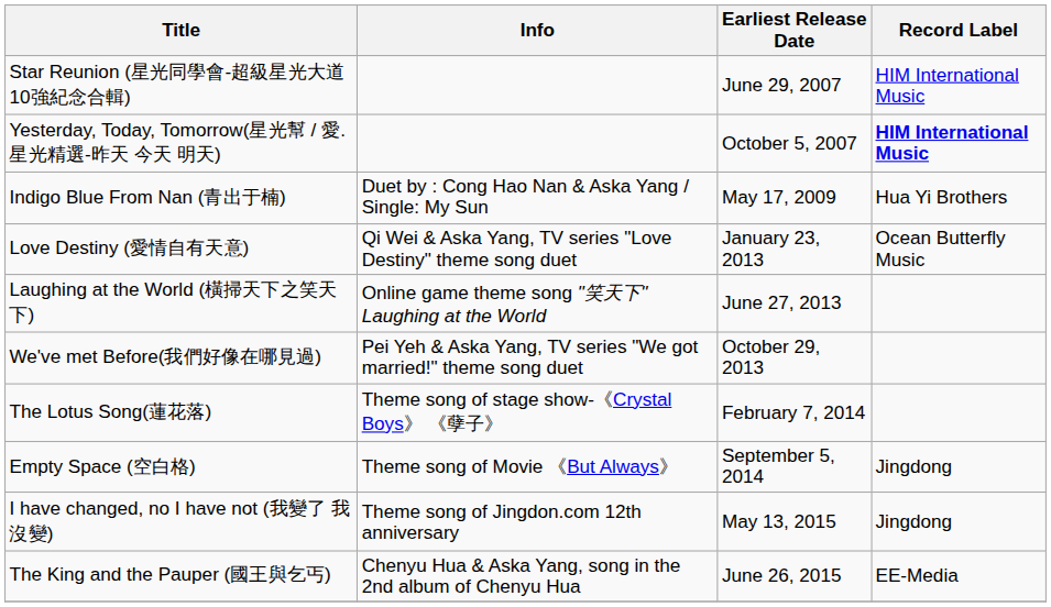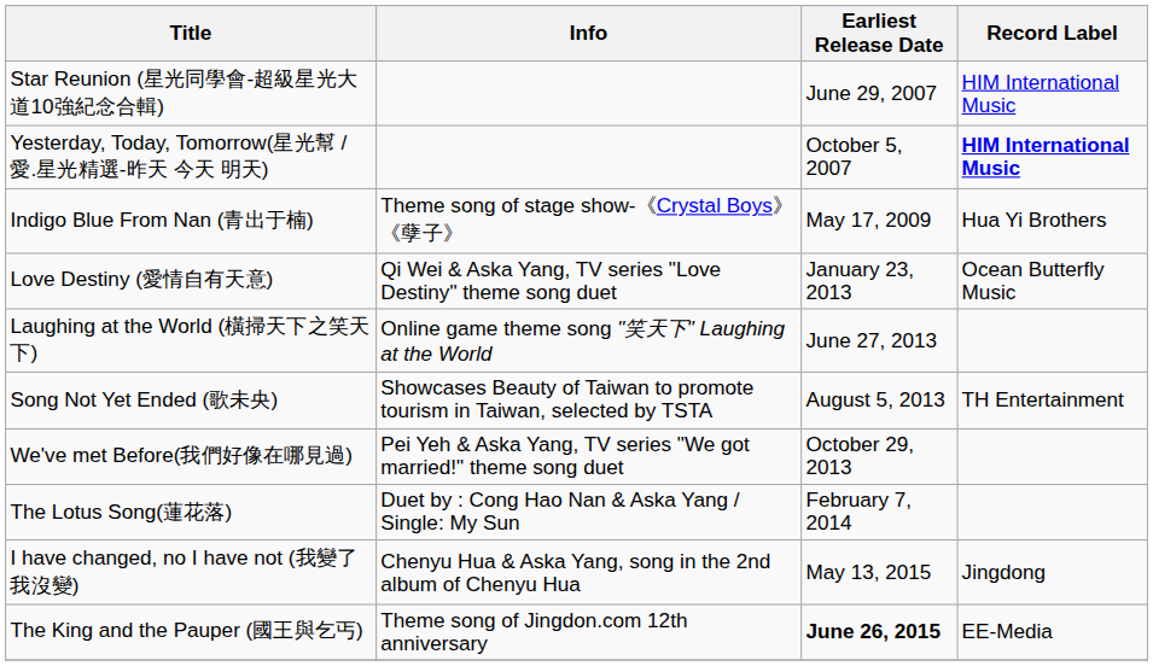Indigo Blue From Nan (青出于楠) | Info: Duet by : Cong Hao Nan & Aska Yang / Single: My Sun -> Theme song of stage show-《Crystal Boys》 《孽子》
+ row: Song Not Yet Ended (歌未央) | Showcases Beauty of Taiwan to promote tourism in Taiwan, selected by TSTA | August 5, 2013 | TH Entertainment
The Lotus Song(蓮花落) | Info: Theme song of stage show-《Crystal Boys》 《孽子》 -> Duet by : Cong Hao Nan & Aska Yang / Single: My Sun
- row: Empty Space (空白格) | Theme song of Movie 《But Always》 | September 5, 2014 | Jingdong
I have changed, no I have not (我變了 我沒變) | Info: Theme song of Jingdon.com 12th anniversary -> Chenyu Hua & Aska Yang, song in the 2nd album of Chenyu Hua
The King and the Pauper (國王與乞丐) | Info: Chenyu Hua & Aska Yang, song in the 2nd album of Chenyu Hua -> Theme song of Jingdon.com 12th anniversary
The King and the Pauper (國王與乞丐) | Earliest Release Date: normal -> bold
